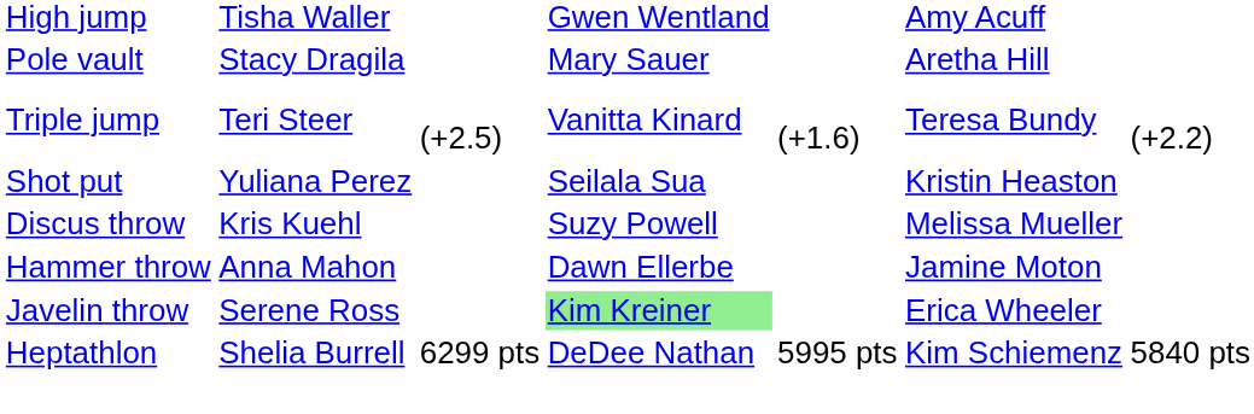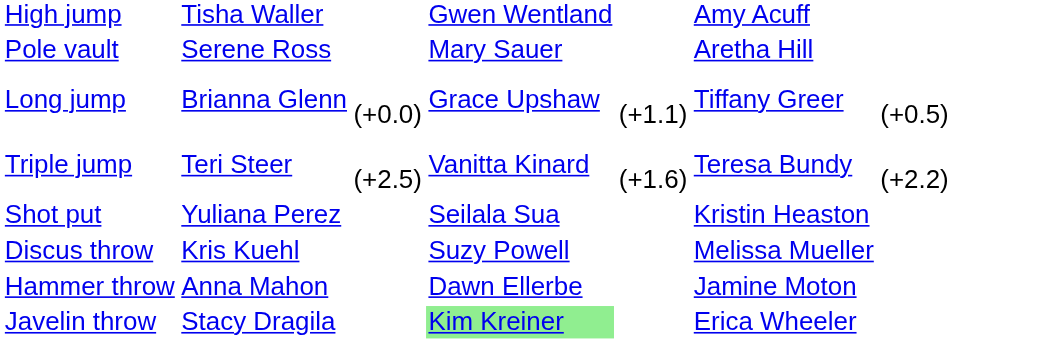Pole vault | column 2: Stacy Dragila -> Serene Ross
+ row: Long jump | Brianna Glenn | (+0.0) | Grace Upshaw | (+1.1) | Tiffany Greer | (+0.5)
Javelin throw | column 2: Serene Ross -> Stacy Dragila
- row: Heptathlon | Shelia Burrell | 6299 pts | DeDee Nathan | 5995 pts | Kim Schiemenz | 5840 pts
